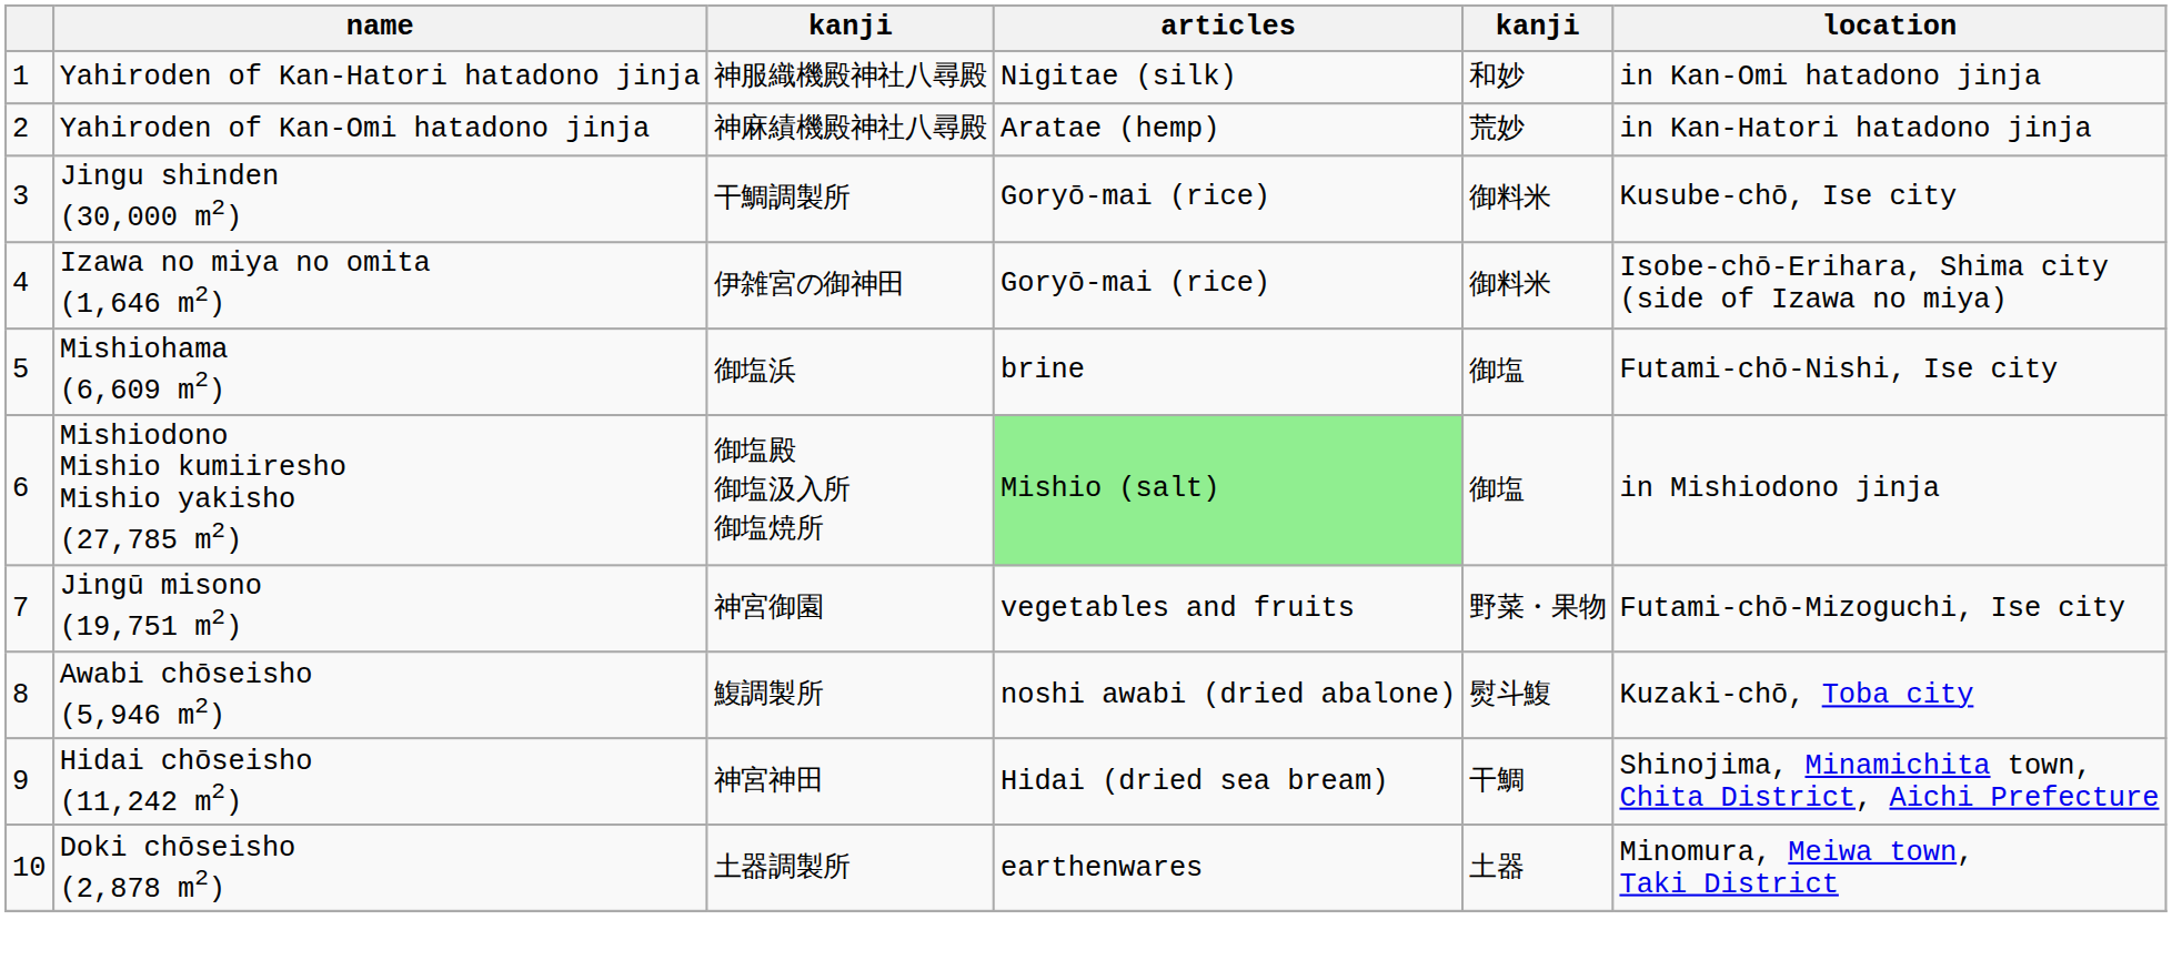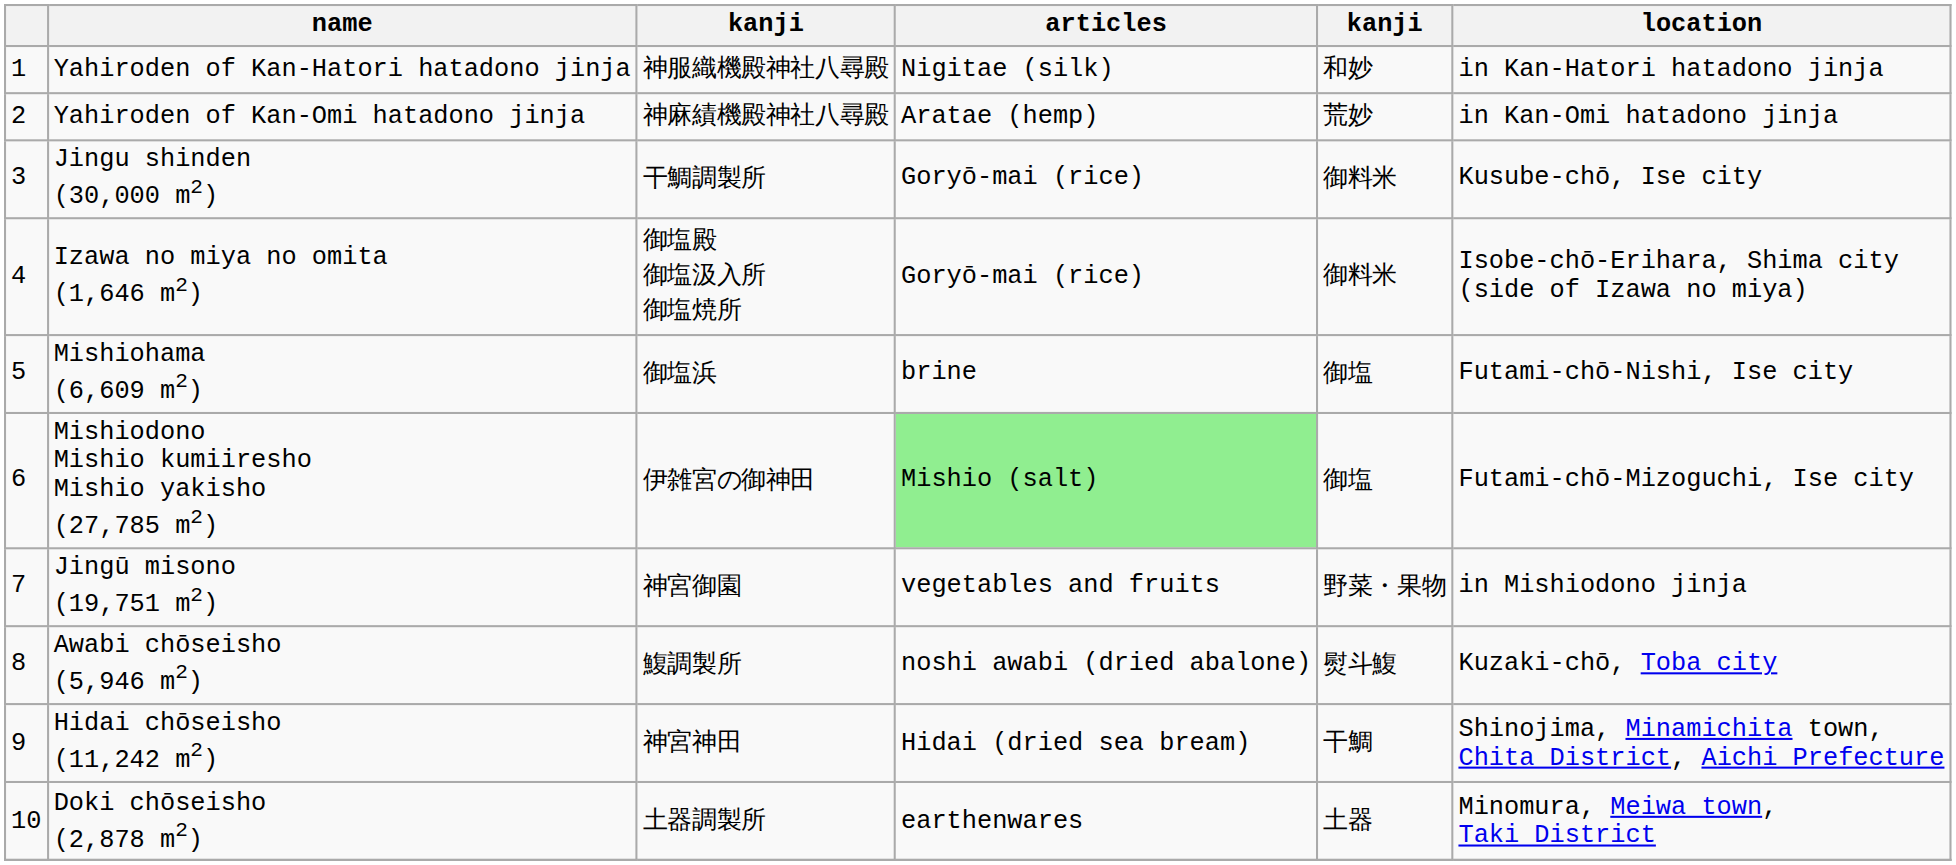Yahiroden of Kan-Hatori hatadono jinja | location: in Kan-Omi hatadono jinja -> in Kan-Hatori hatadono jinja
Yahiroden of Kan-Omi hatadono jinja | location: in Kan-Hatori hatadono jinja -> in Kan-Omi hatadono jinja
Izawa no miya no omita (1,646 m2) | column 3: 伊雑宮の御神田 -> 御塩殿 御塩汲入所 御塩焼所
Mishiodono Mishio kumiiresho Mishio yakisho (27,785 m2) | column 3: 御塩殿 御塩汲入所 御塩焼所 -> 伊雑宮の御神田
Mishiodono Mishio kumiiresho Mishio yakisho (27,785 m2) | location: in Mishiodono jinja -> Futami-chō-Mizoguchi, Ise city
Jingū misono (19,751 m2) | location: Futami-chō-Mizoguchi, Ise city -> in Mishiodono jinja
